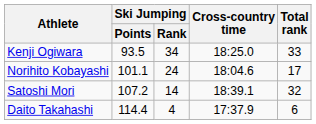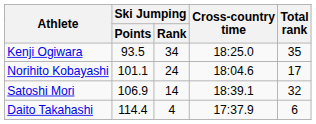Kenji Ogiwara | Total rank: 33 -> 35
Satoshi Mori | Ski Jumping / Points: 107.2 -> 106.9
